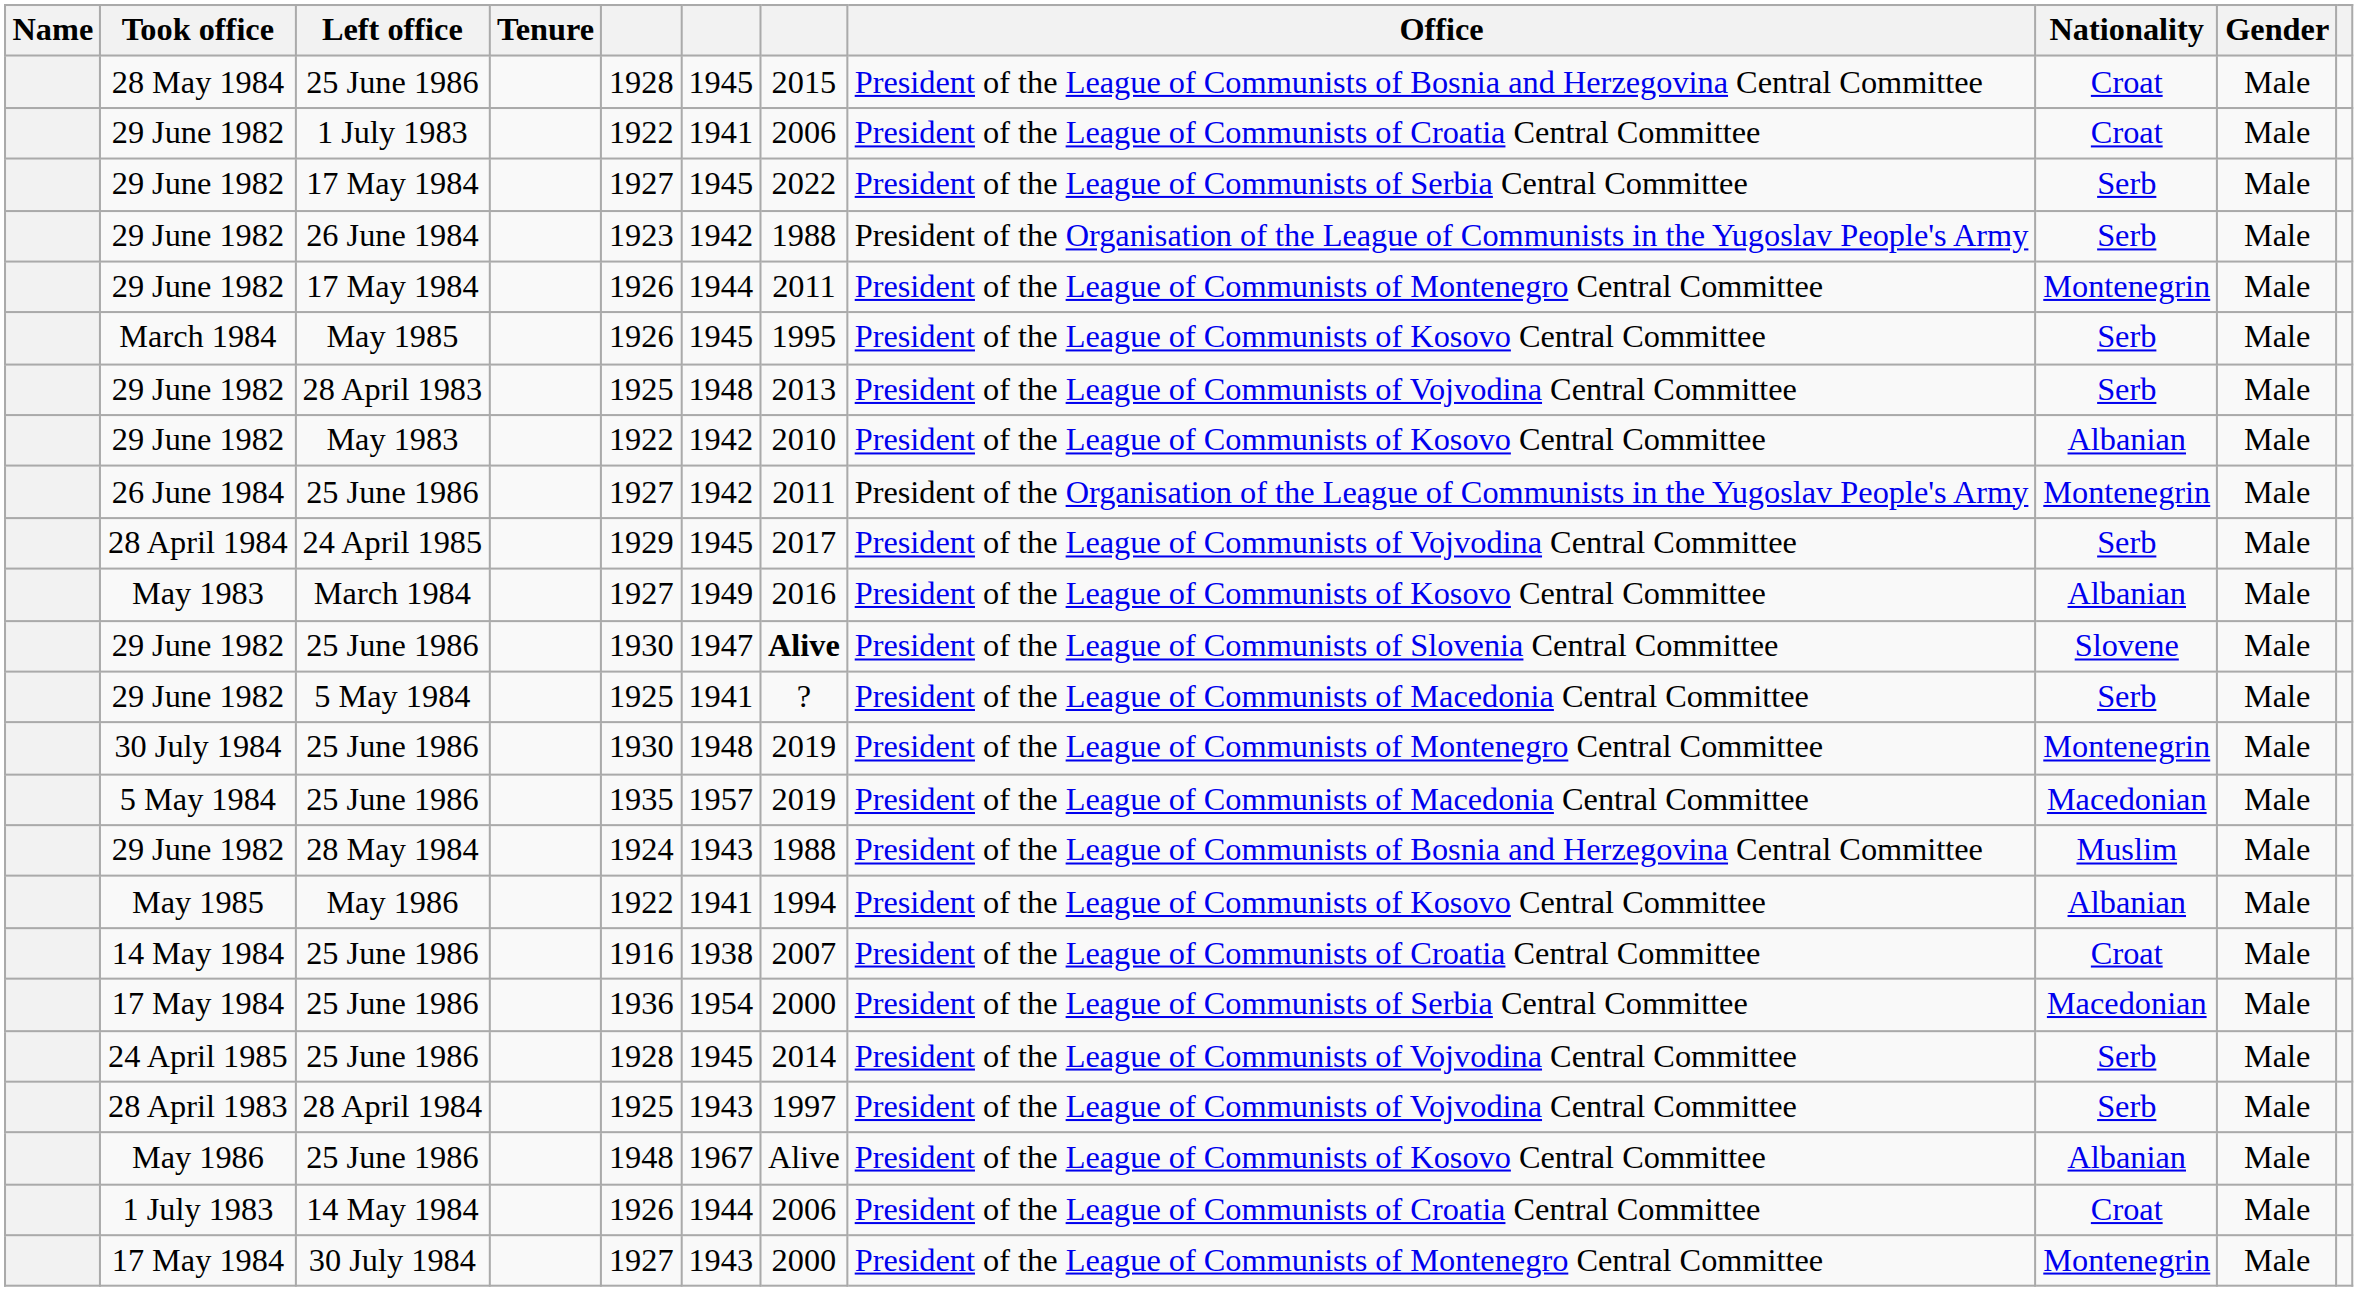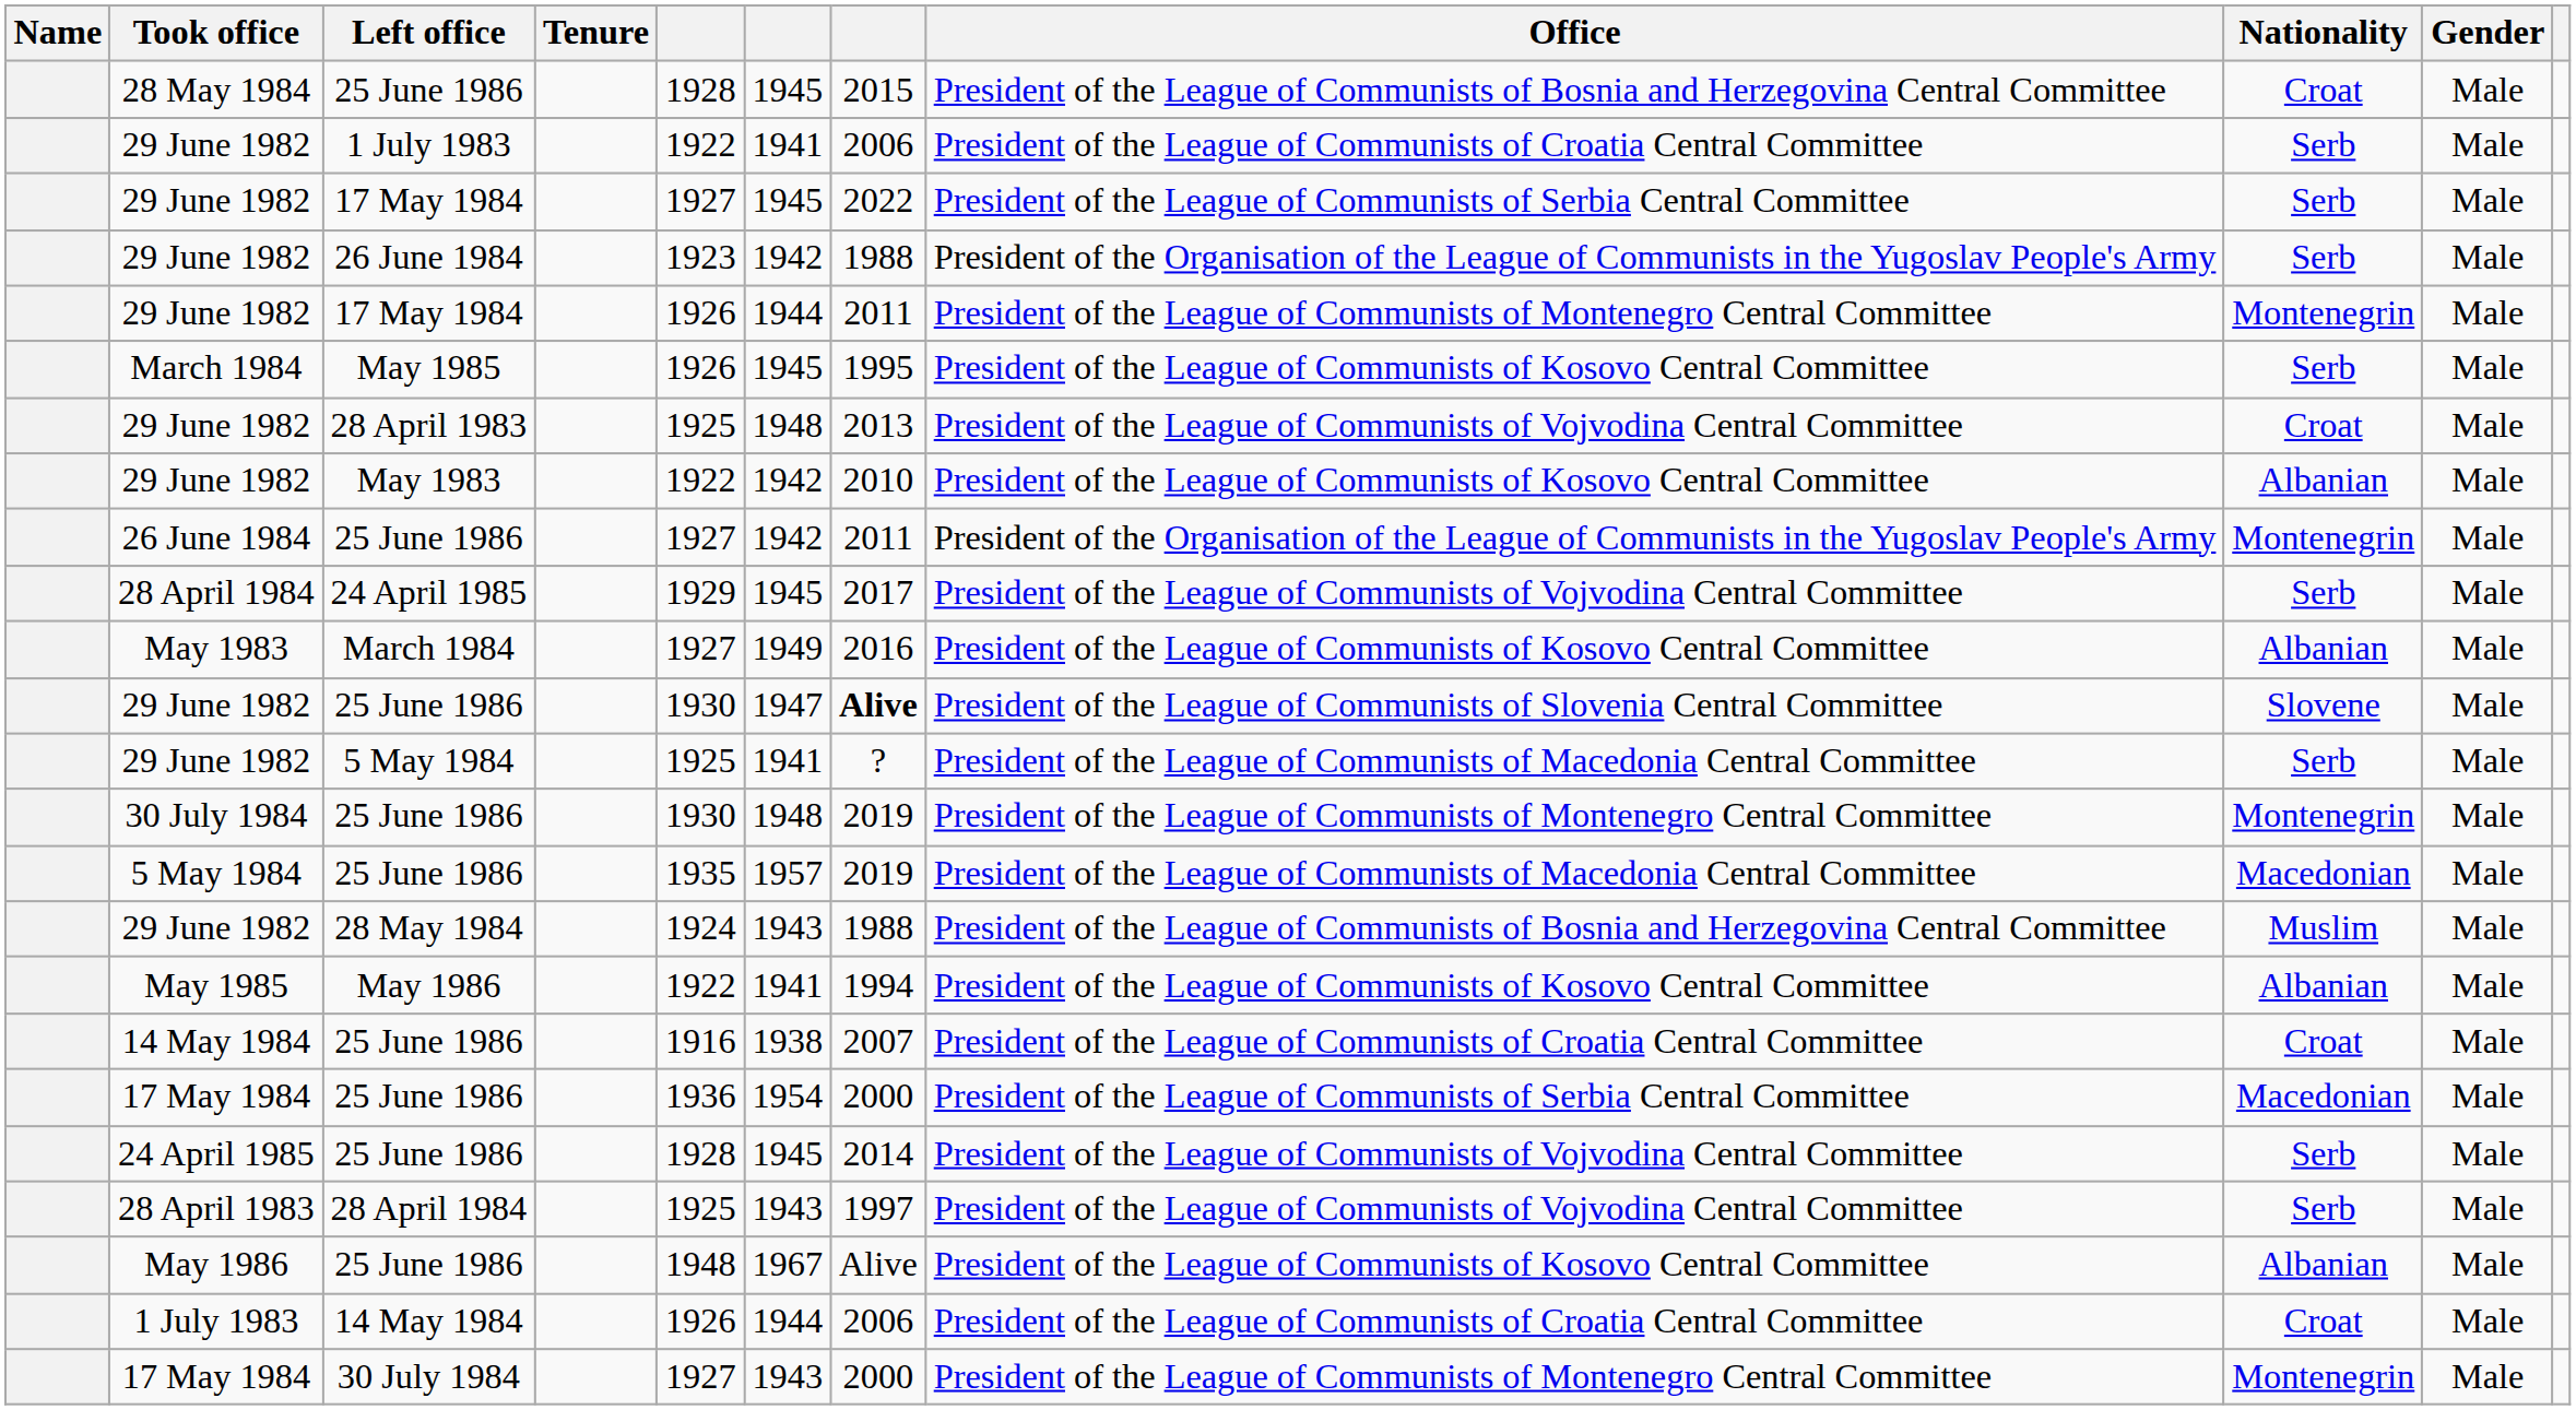29 June 1982 / 1 July 1983 | Nationality: Croat -> Serb
29 June 1982 / 28 April 1983 | Nationality: Serb -> Croat
